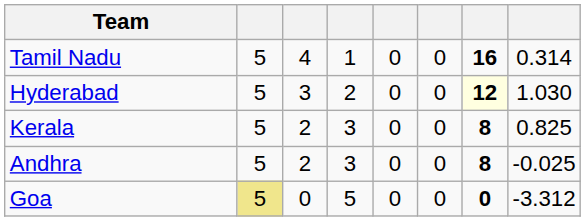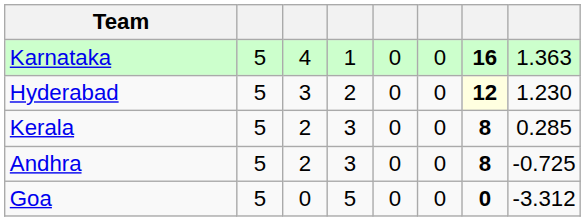+ row: Karnataka | 5 | 4 | 1 | 0 | 0 | 16 | 1.363
- row: Tamil Nadu | 5 | 4 | 1 | 0 | 0 | 16 | 0.314
Hyderabad | column 8: 1.030 -> 1.230
Kerala | column 8: 0.825 -> 0.285
Andhra | column 8: -0.025 -> -0.725
Goa | column 2: khaki background -> no background
